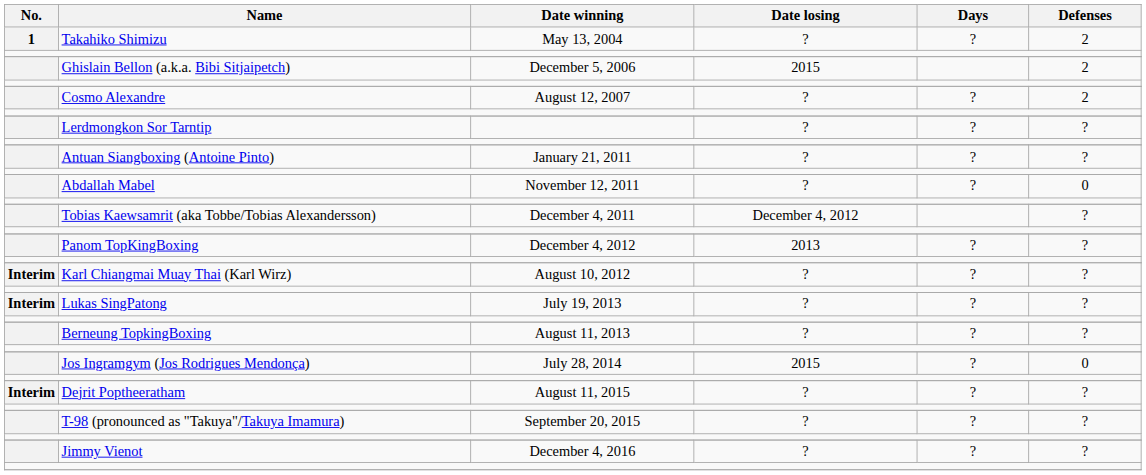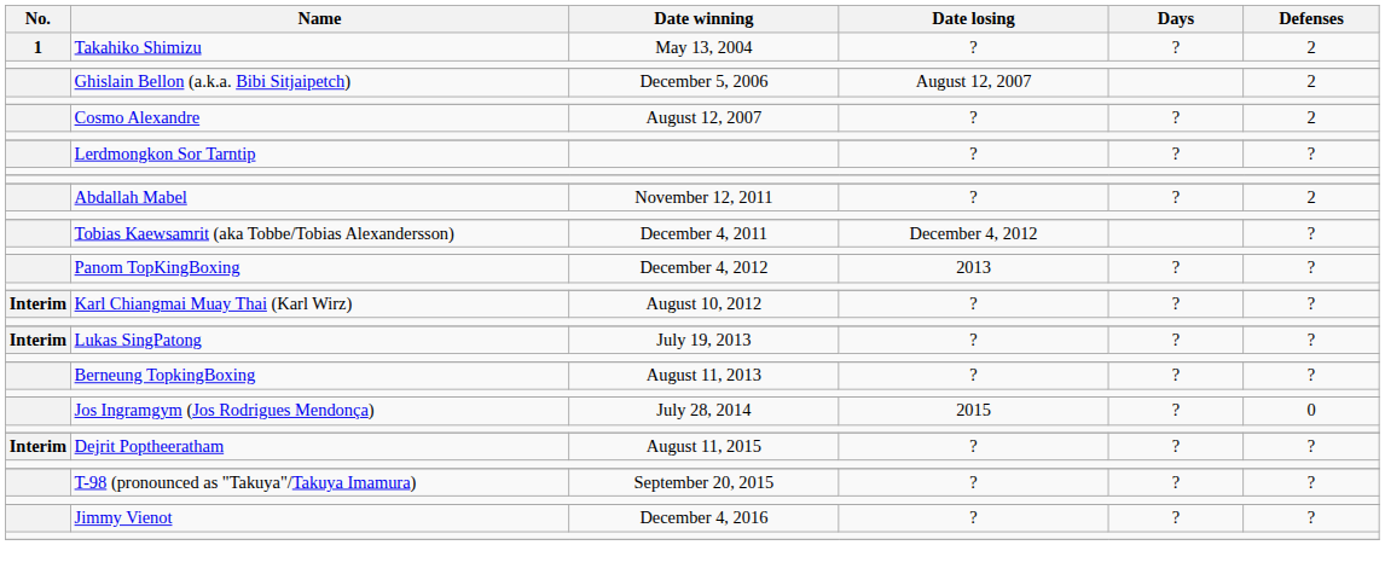Ghislain Bellon (a.k.a. Bibi Sitjaipetch) | Date losing: 2015 -> August 12, 2007
- row: Antuan Siangboxing (Antoine Pinto) | January 21, 2011 | ? | ? | ?
Abdallah Mabel | Defenses: 0 -> 2
